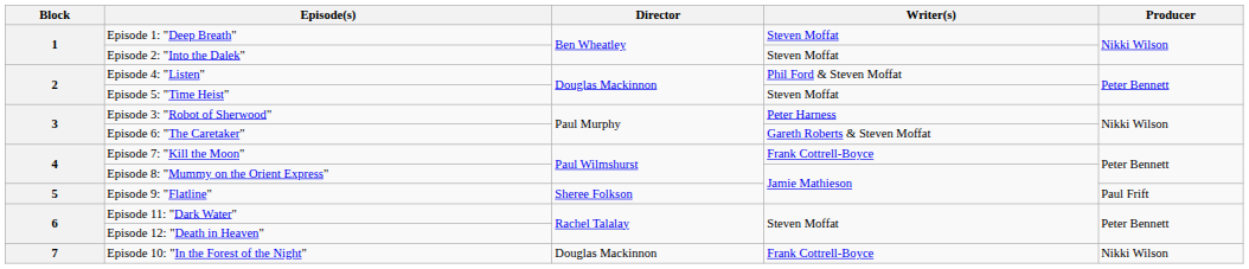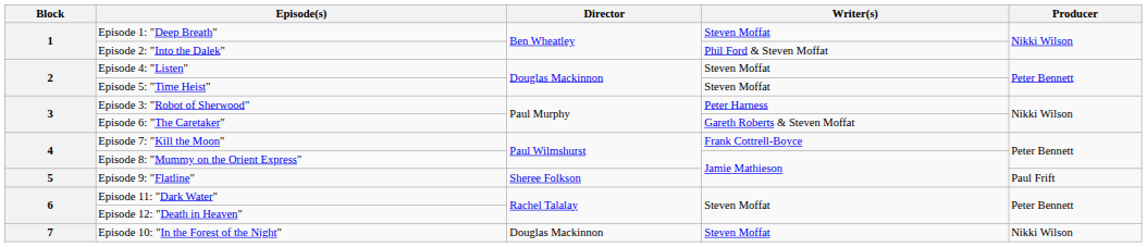Episode 2: "Into the Dalek" | Writer(s): Steven Moffat -> Phil Ford & Steven Moffat
Episode 4: "Listen" | Writer(s): Phil Ford & Steven Moffat -> Steven Moffat
Episode 10: "In the Forest of the Night" | Writer(s): Frank Cottrell-Boyce -> Steven Moffat
